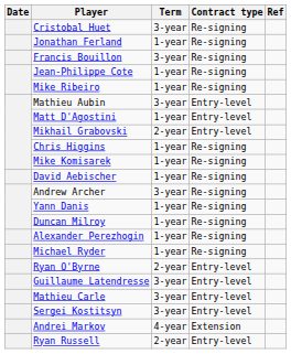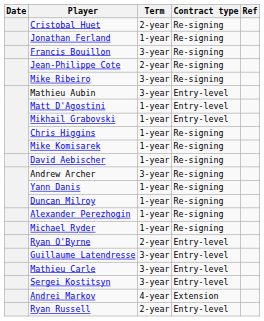Cristobal Huet | Term: 3-year -> 2-year
Jean-Philippe Cote | Term: 1-year -> 2-year
Mike Ribeiro | Term: 1-year -> 3-year
Mikhail Grabovski | Term: 2-year -> 1-year
